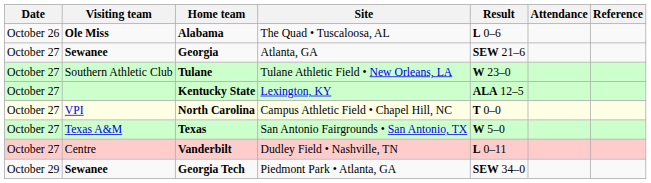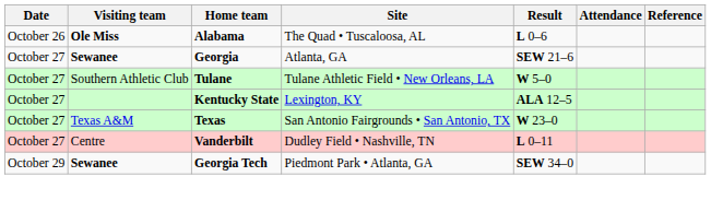Tulane | Result: W 23–0 -> W 5–0
- row: October 27 | VPI | North Carolina | Campus Athletic Field • Chapel Hill, NC | T 0–0
Texas | Result: W 5–0 -> W 23–0
